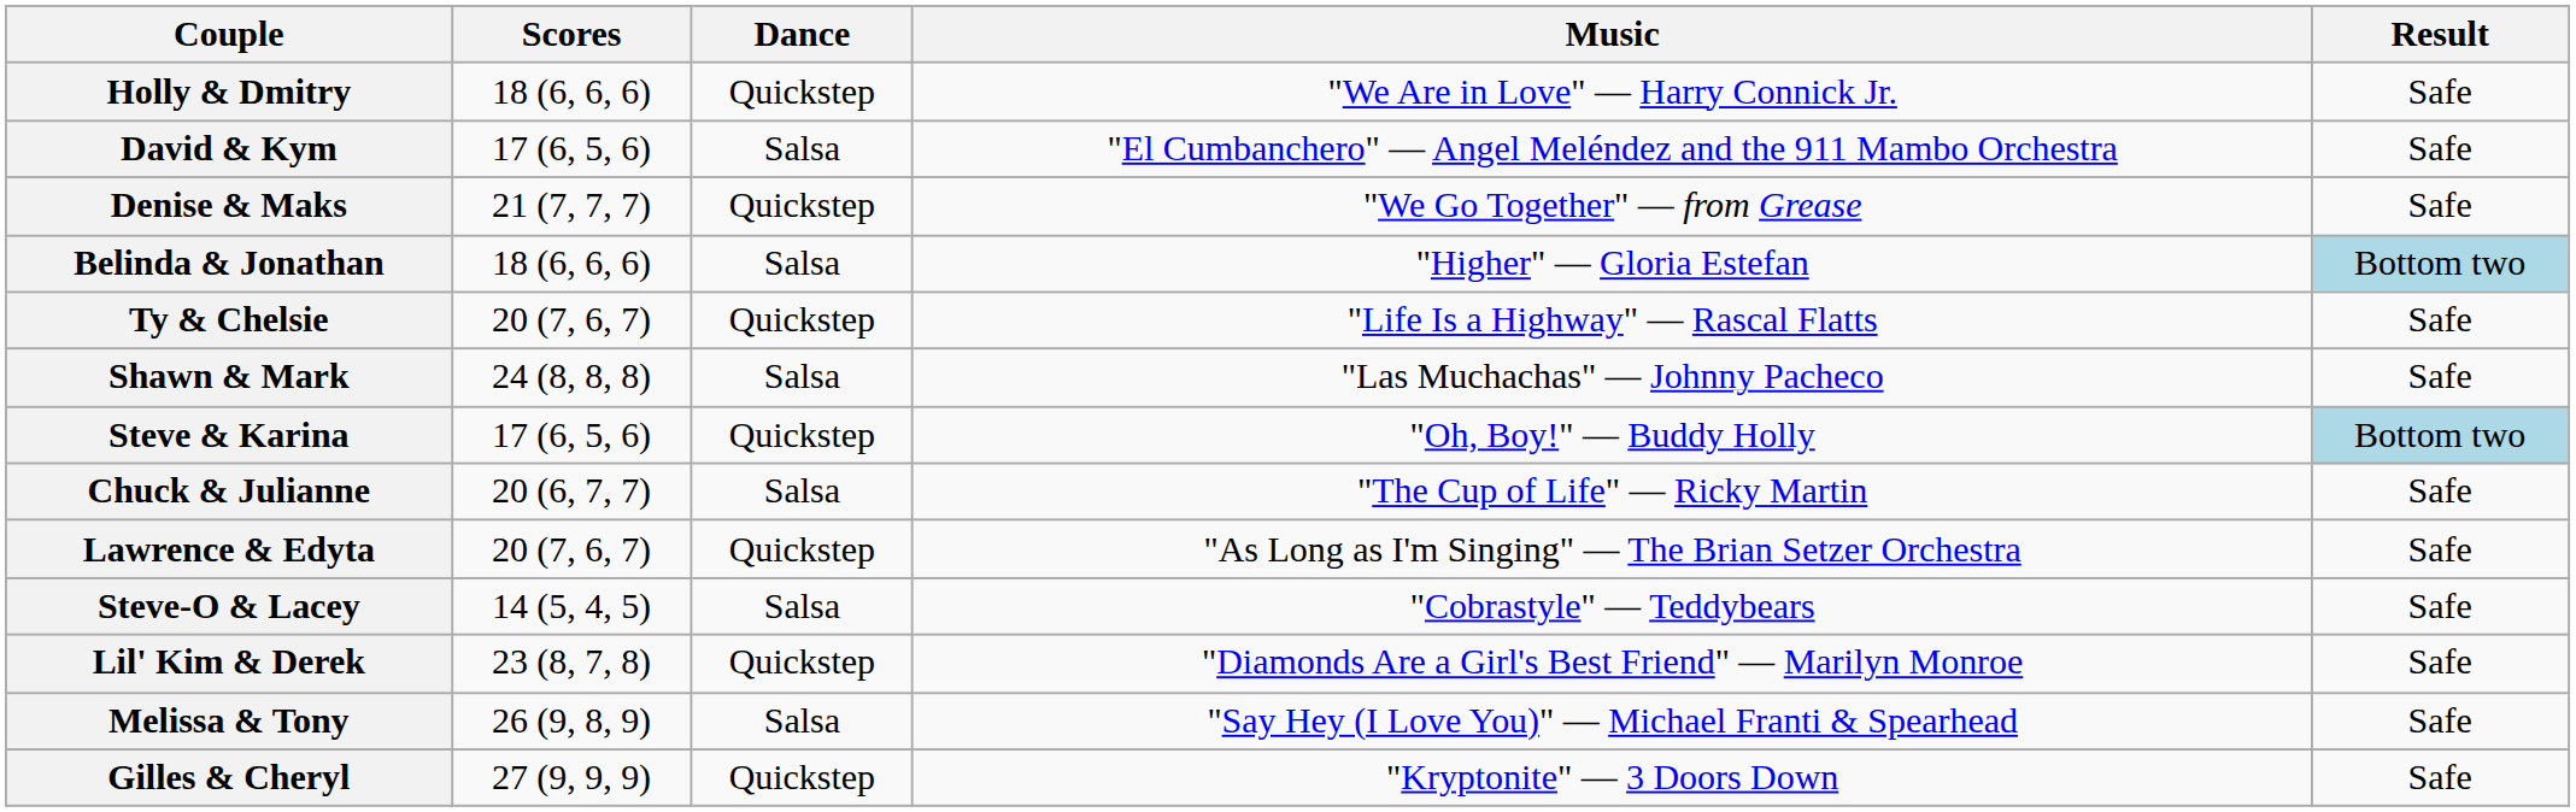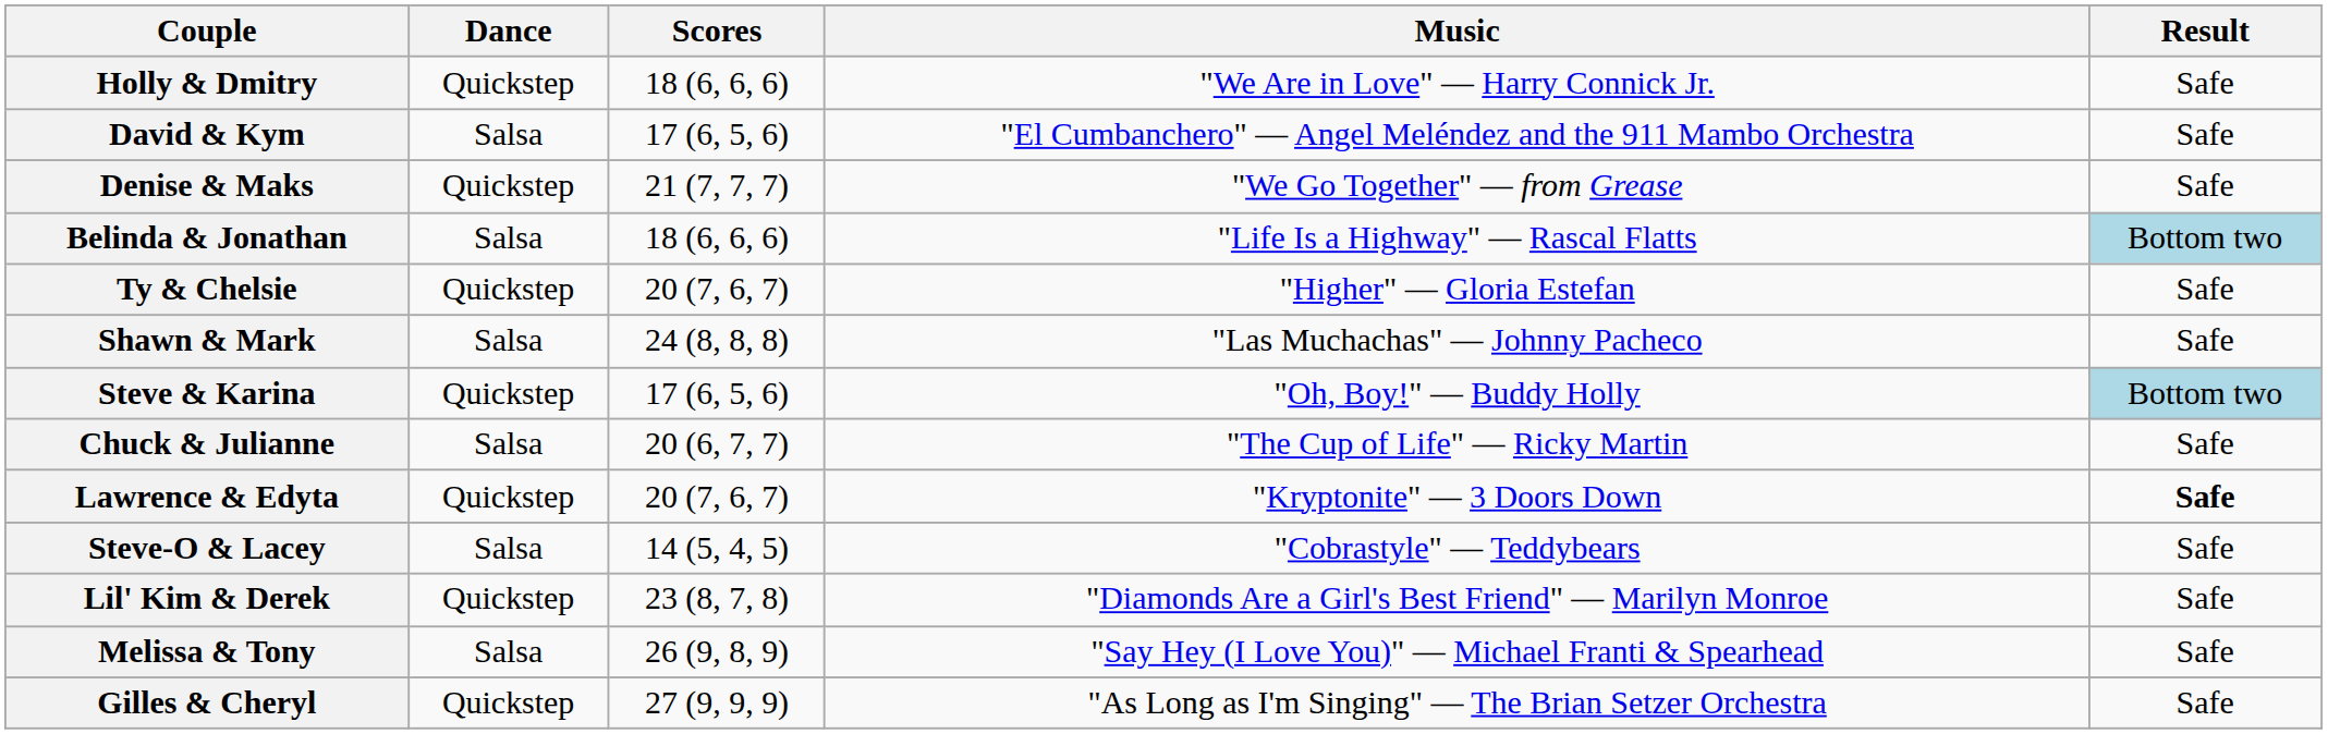columns swapped: Scores <-> Dance
Belinda & Jonathan | Music: "Higher" — Gloria Estefan -> "Life Is a Highway" — Rascal Flatts
Ty & Chelsie | Music: "Life Is a Highway" — Rascal Flatts -> "Higher" — Gloria Estefan
Lawrence & Edyta | Music: "As Long as I'm Singing" — The Brian Setzer Orchestra -> "Kryptonite" — 3 Doors Down
Lawrence & Edyta | Result: normal -> bold
Gilles & Cheryl | Music: "Kryptonite" — 3 Doors Down -> "As Long as I'm Singing" — The Brian Setzer Orchestra
